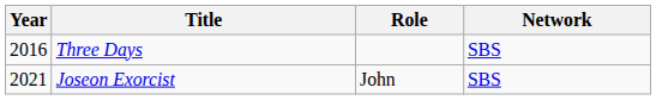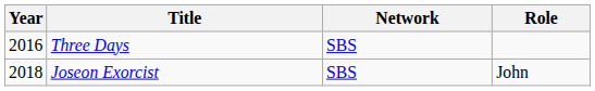columns swapped: Role <-> Network
Joseon Exorcist | Year: 2021 -> 2018
